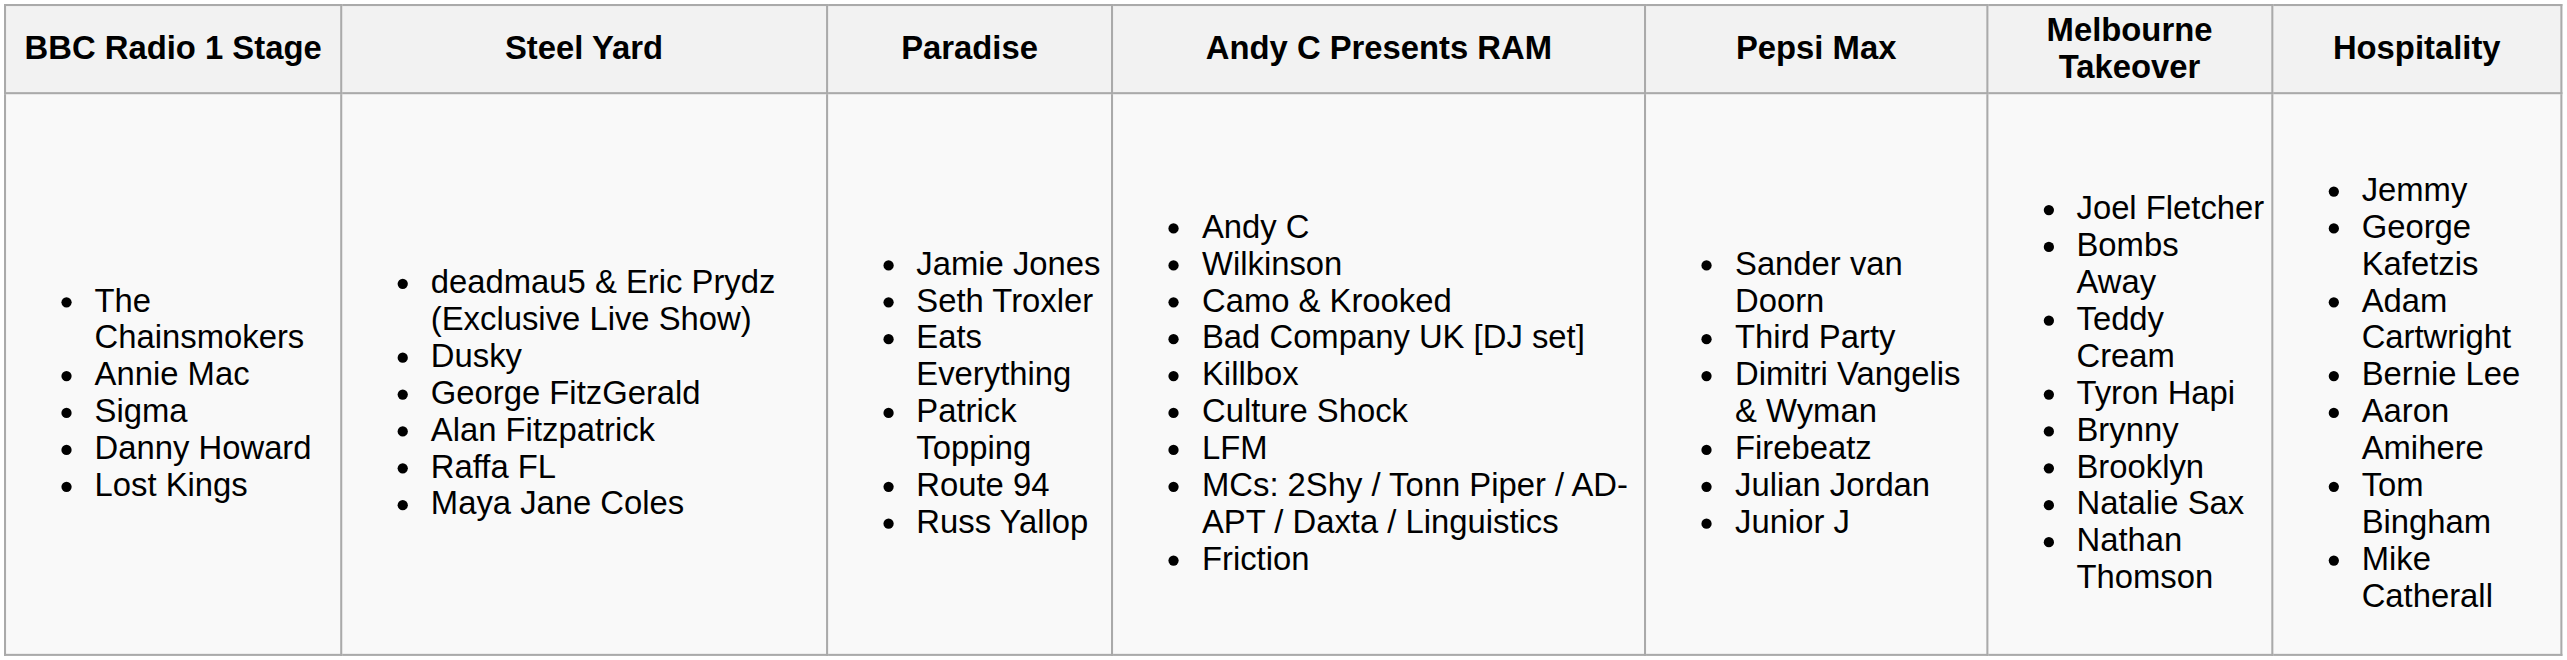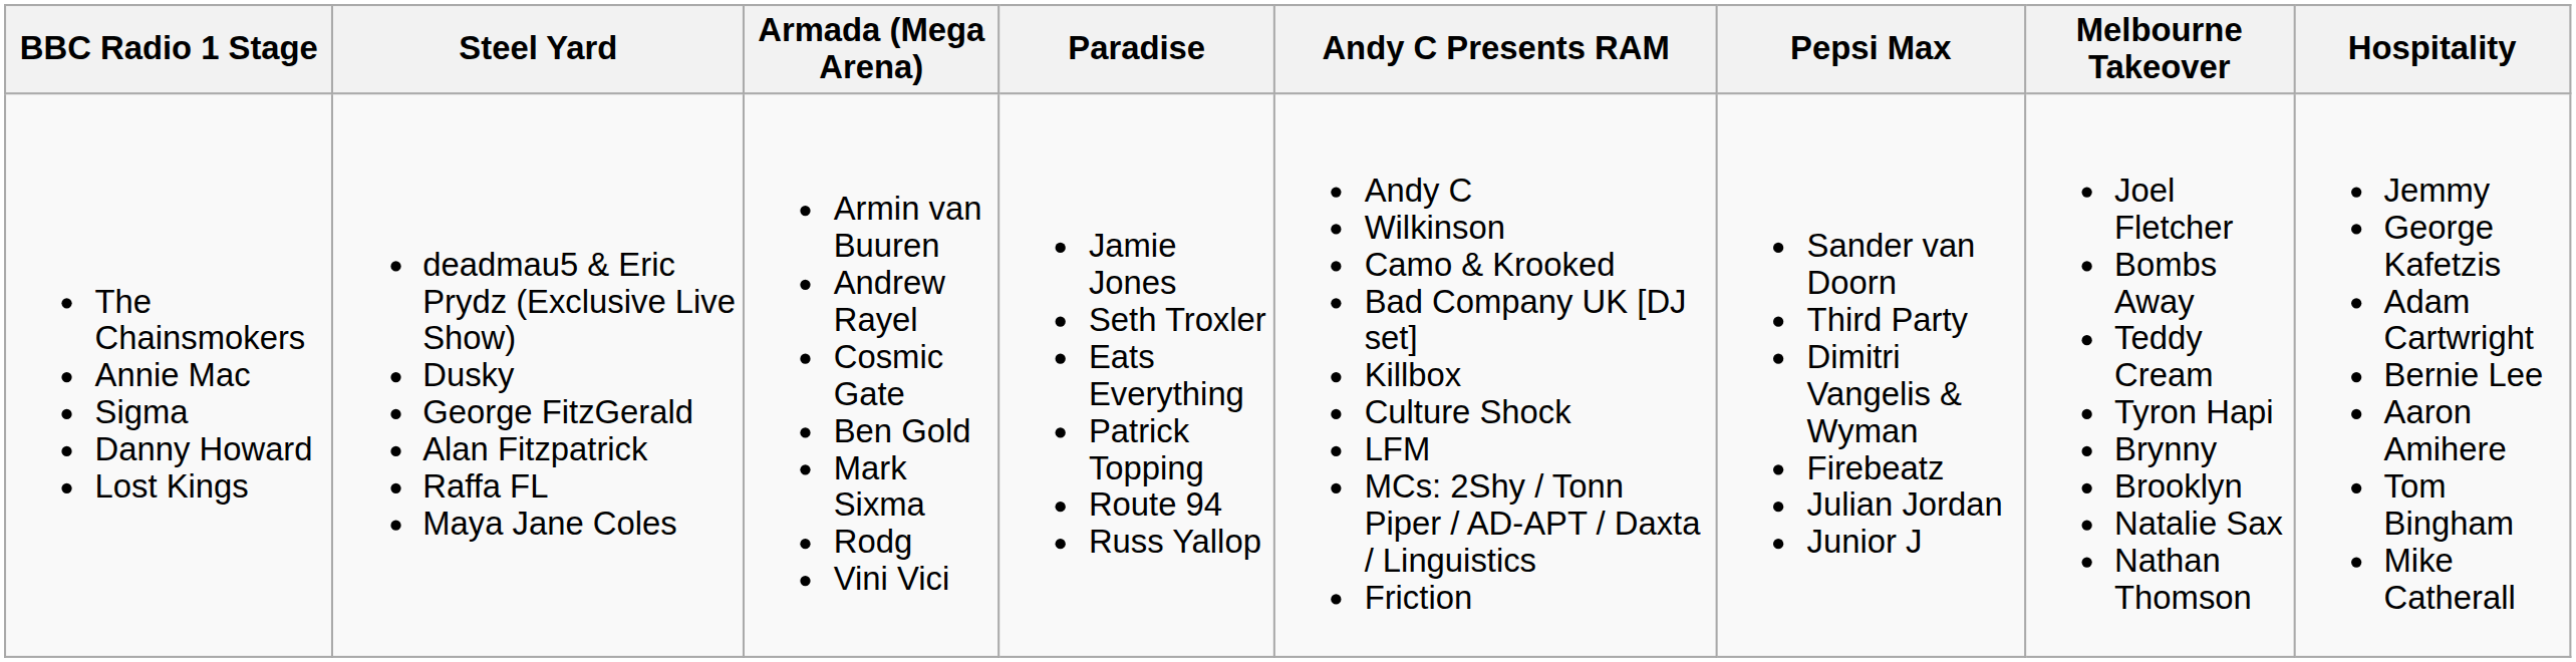+ column: Armada (Mega Arena) | Armin van Buuren Andrew Rayel Cosmic Gate Ben Gold Mark Sixma Rodg Vini Vici
